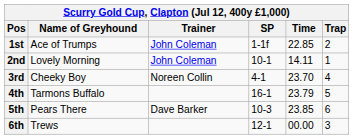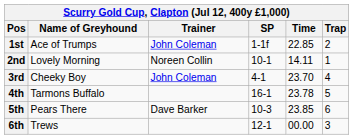2nd | Trainer: John Coleman -> Noreen Collin
3rd | Trainer: Noreen Collin -> John Coleman
4th | Time: 23.79 -> 23.78
